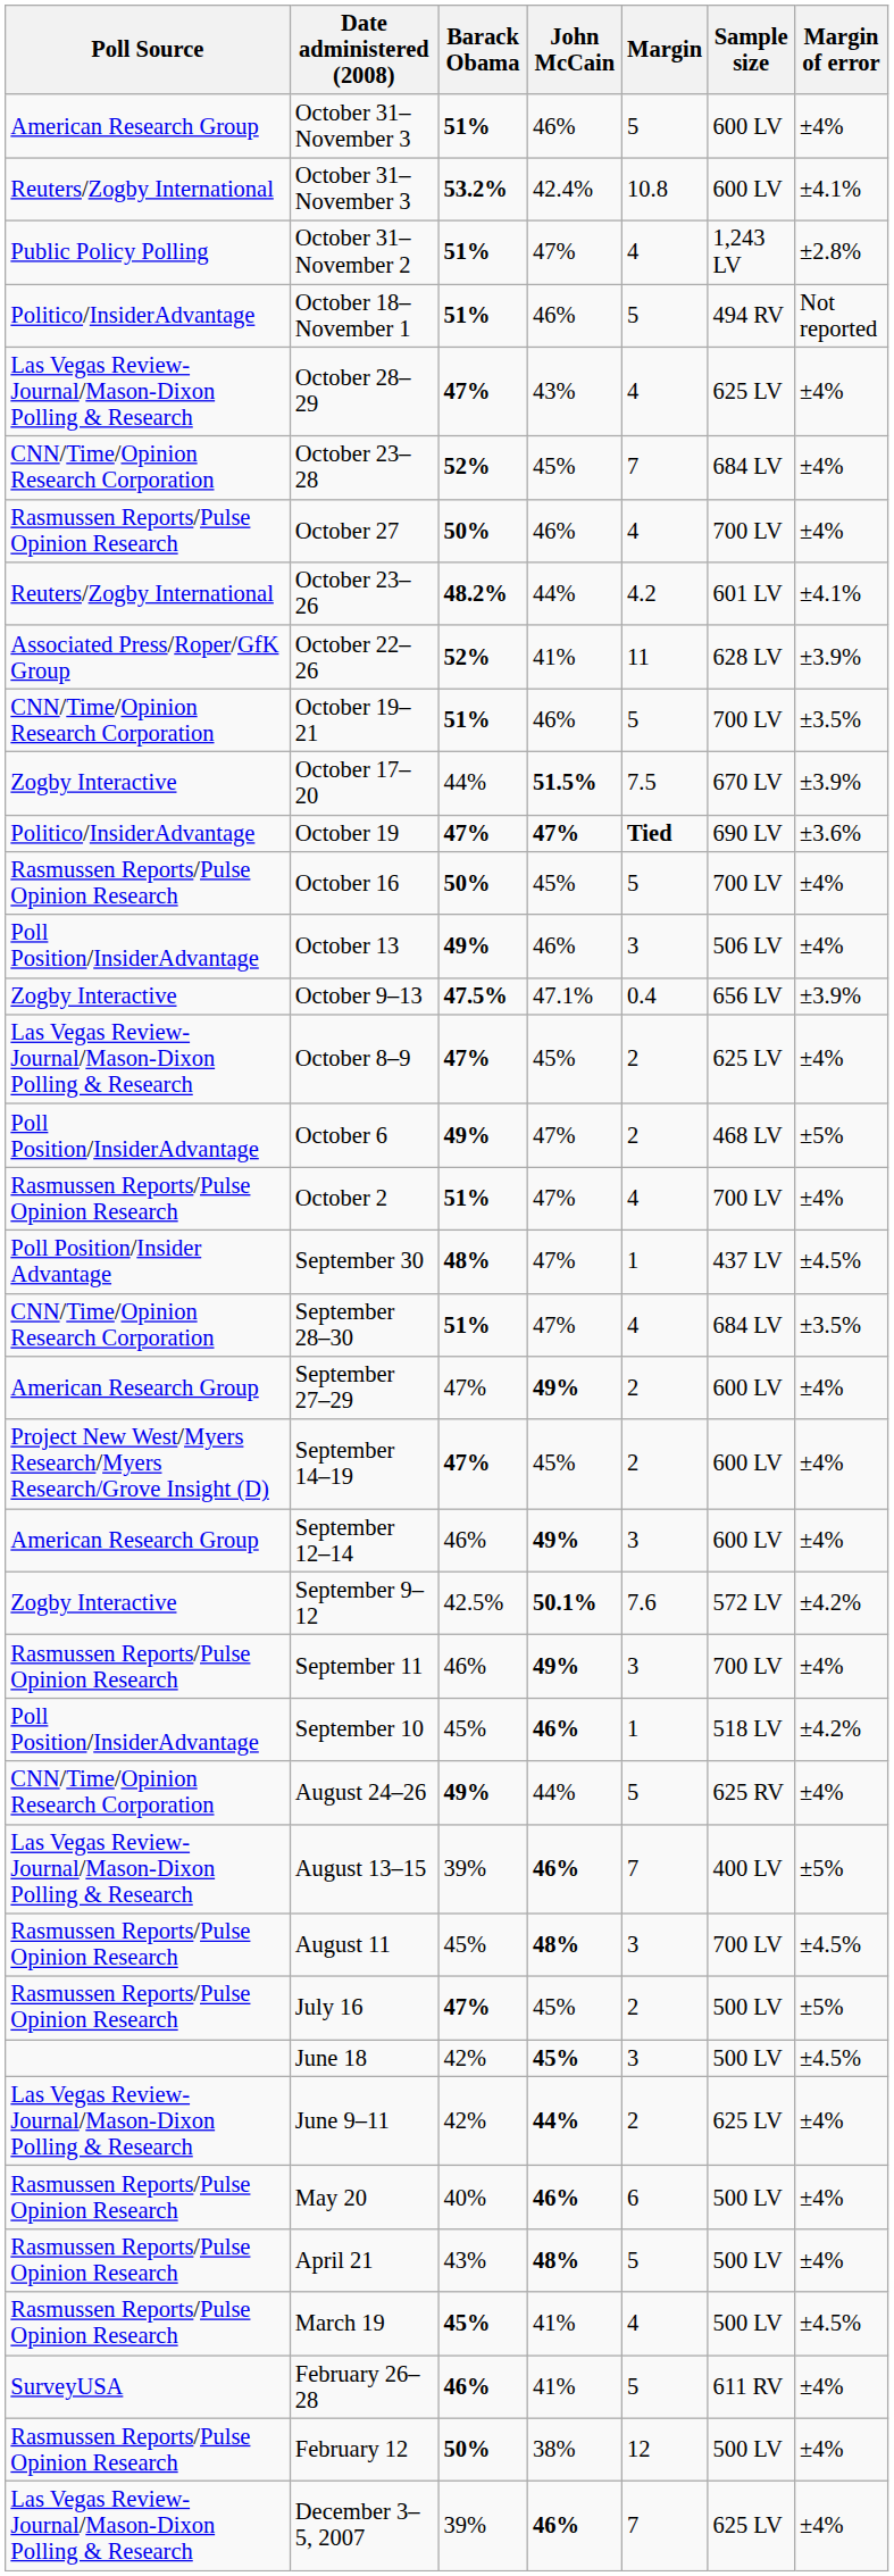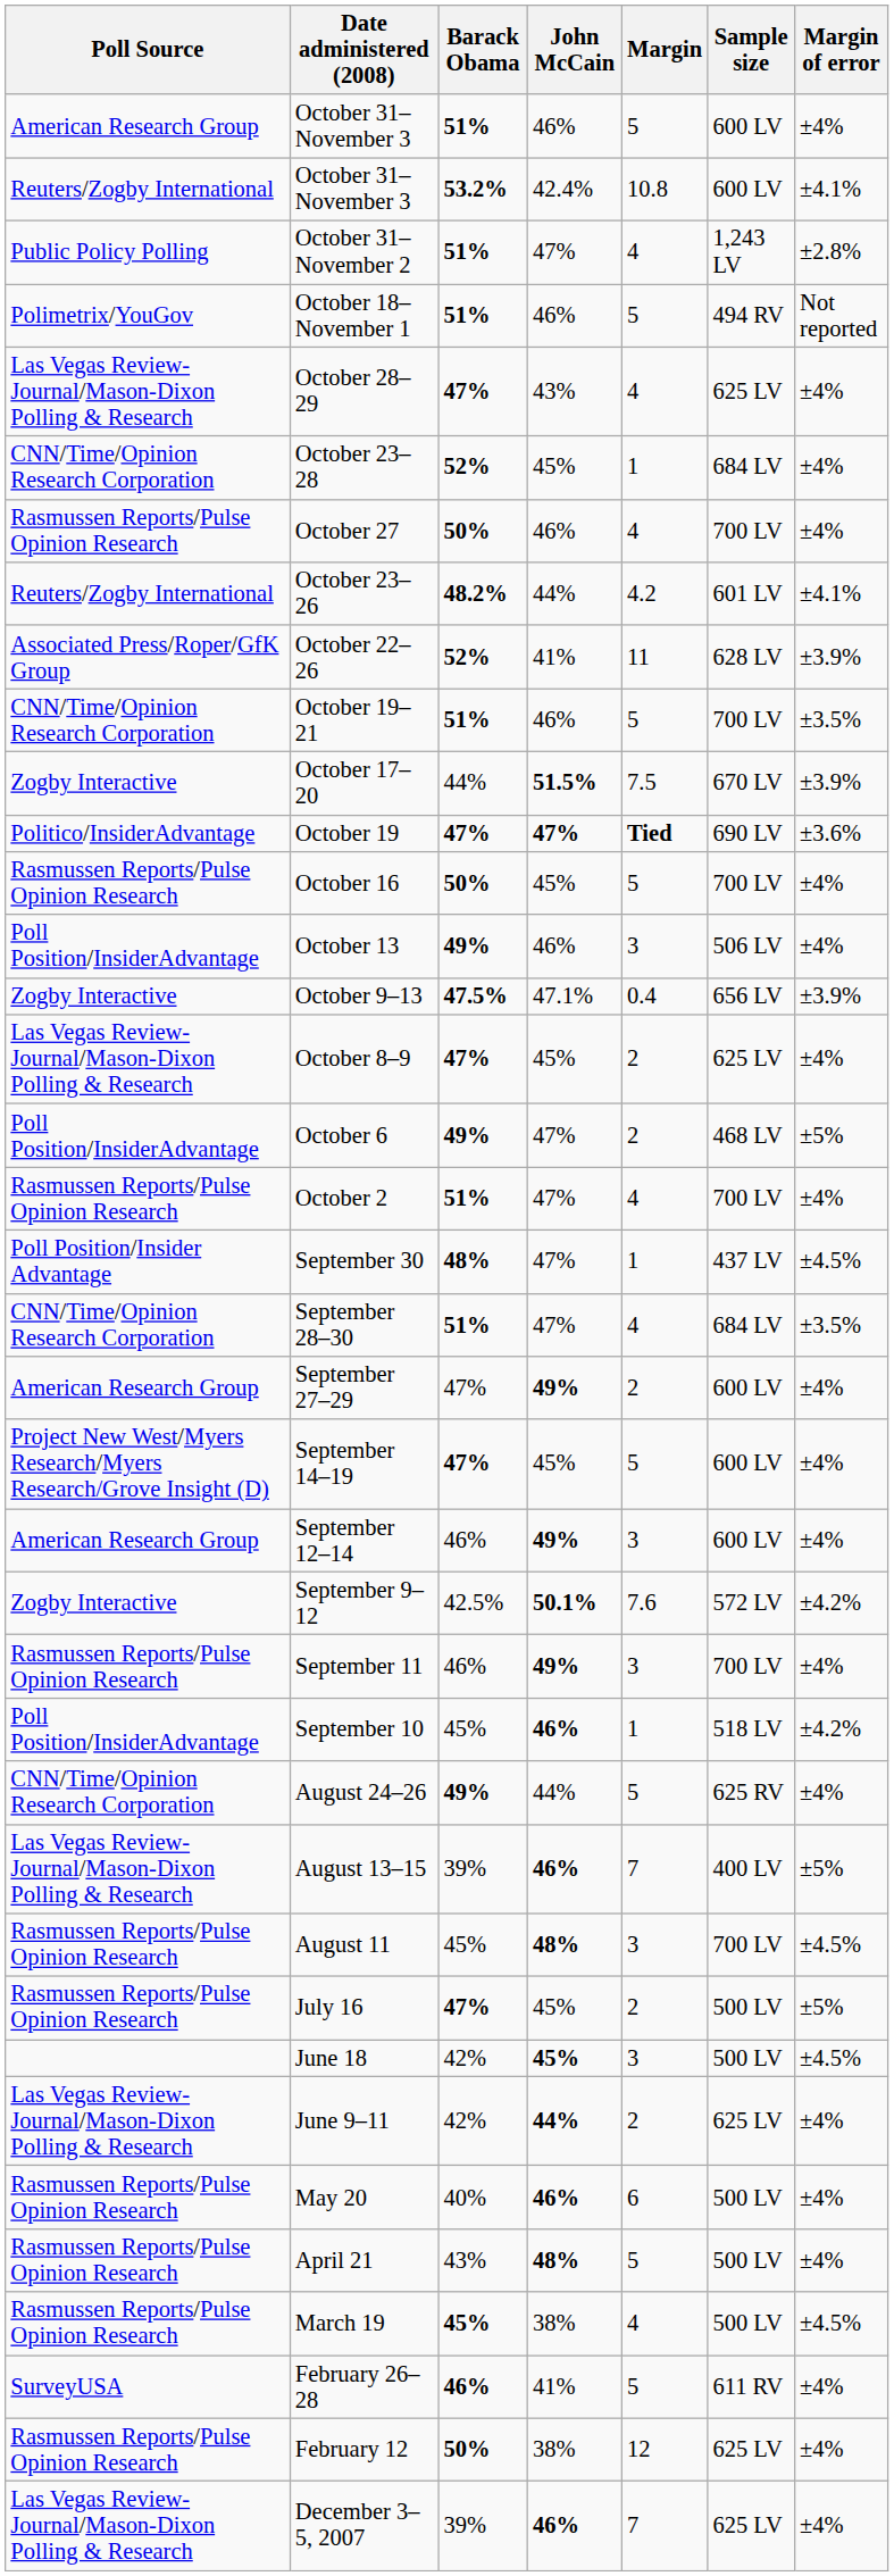October 18–November 1 | Poll Source: Politico/InsiderAdvantage -> Polimetrix/YouGov
October 23–28 | Margin: 7 -> 1
September 14–19 | Margin: 2 -> 5
March 19 | John McCain: 41% -> 38%
February 12 | Sample size: 500 LV -> 625 LV
